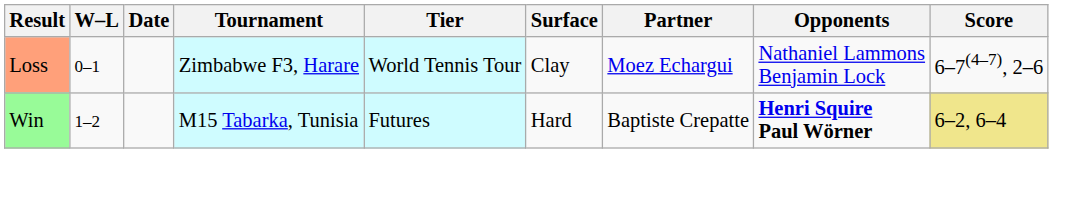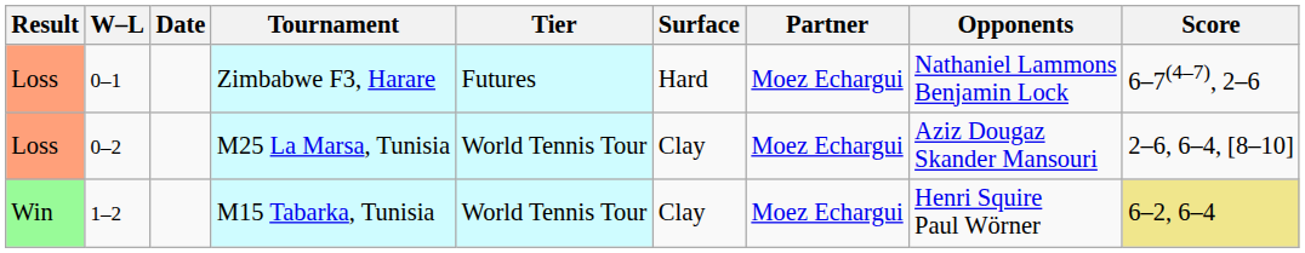Zimbabwe F3, Harare | Tier: World Tennis Tour -> Futures
Zimbabwe F3, Harare | Surface: Clay -> Hard
+ row: Loss | 0–2 | M25 La Marsa, Tunisia | World Tennis Tour | Clay | Moez Echargui | Aziz Dougaz Skander Mansouri | 2–6, 6–4, [8–10]
M15 Tabarka, Tunisia | Tier: Futures -> World Tennis Tour
M15 Tabarka, Tunisia | Surface: Hard -> Clay
M15 Tabarka, Tunisia | Partner: Baptiste Crepatte -> Moez Echargui
M15 Tabarka, Tunisia | Opponents: bold -> normal
